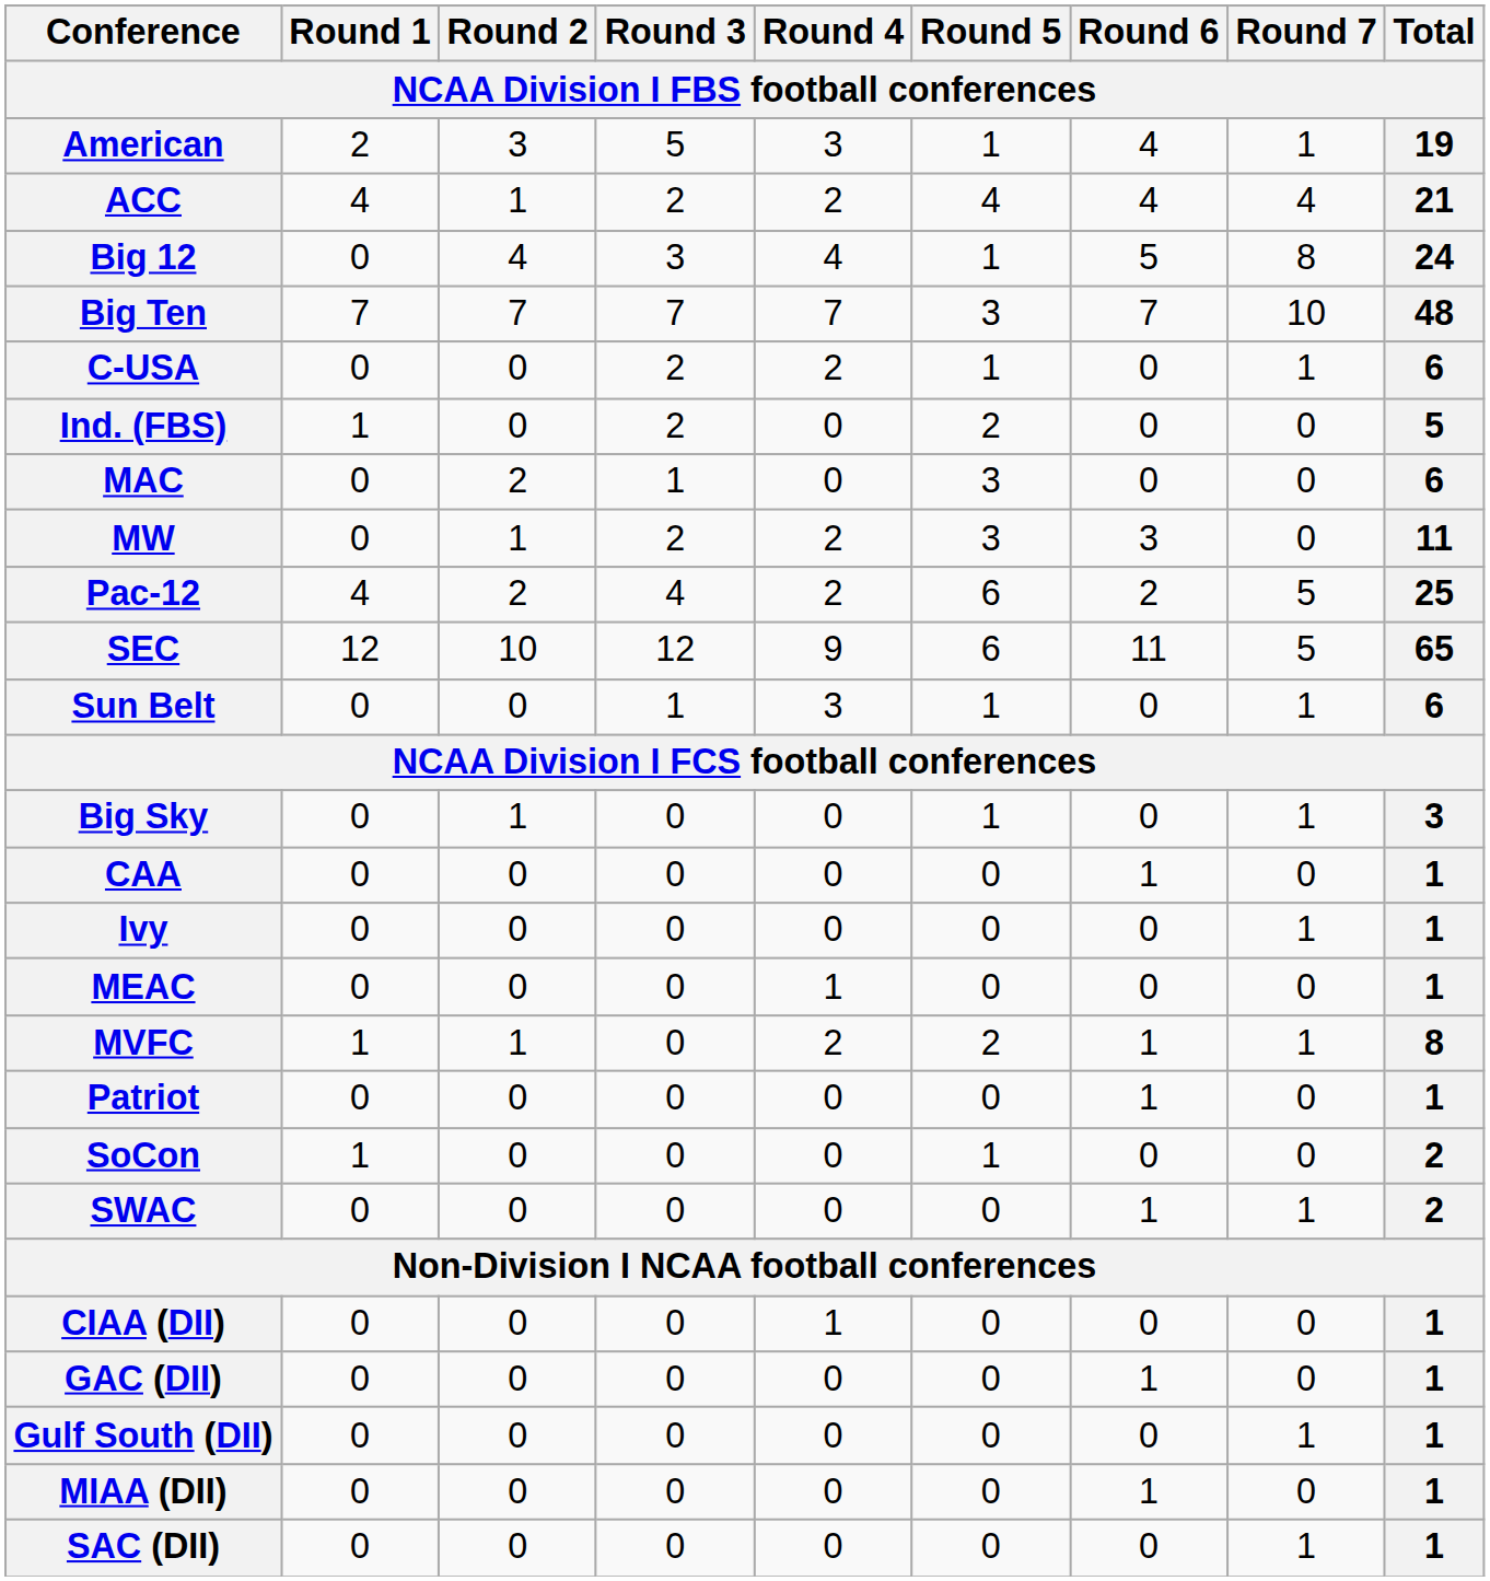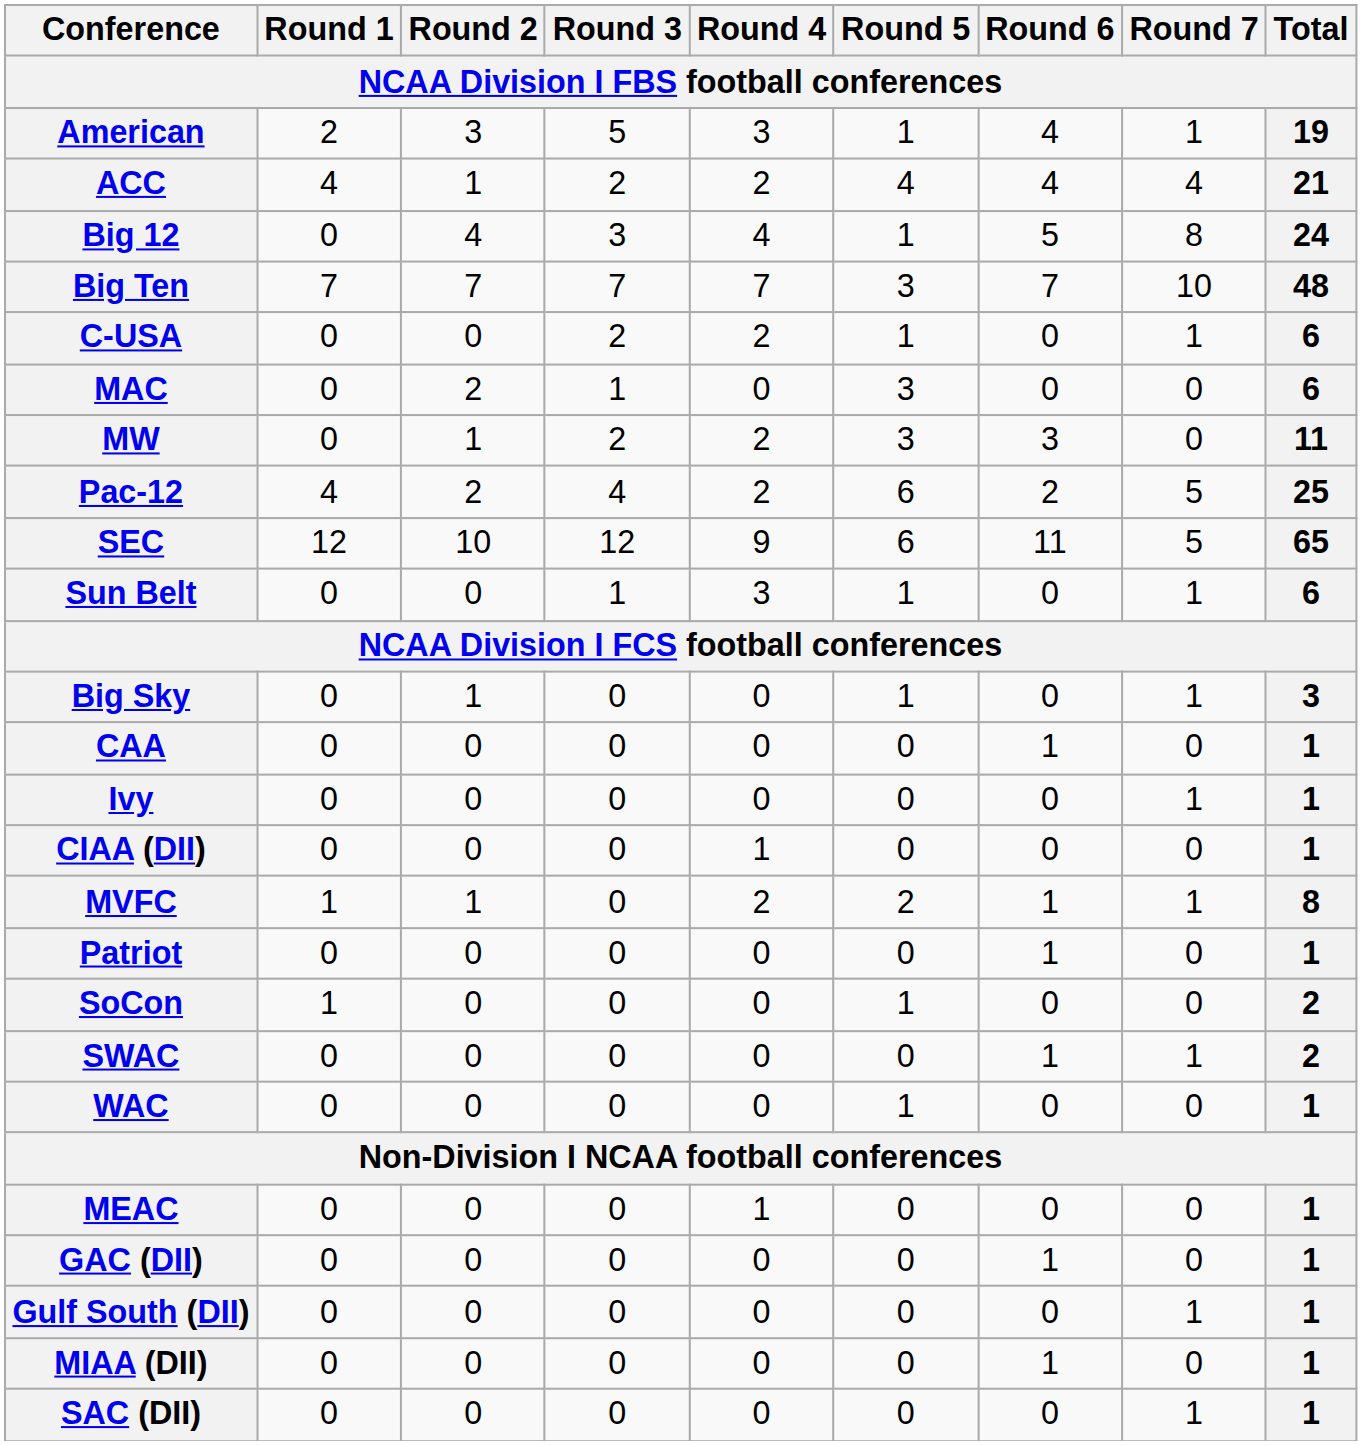- row: Ind. (FBS) | 1 | 0 | 2 | 0 | 2 | 0 | 0 | 5
rows swapped: MEAC <-> CIAA (DII)
+ row: WAC | 0 | 0 | 0 | 0 | 1 | 0 | 0 | 1
